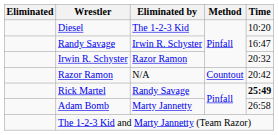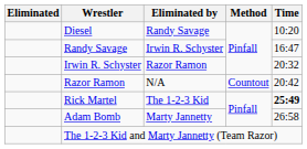Diesel | Eliminated by: The 1-2-3 Kid -> Randy Savage
Rick Martel | Eliminated by: Randy Savage -> The 1-2-3 Kid
